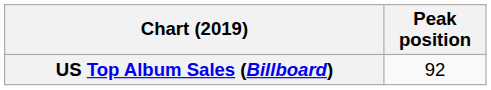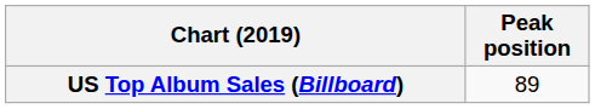US Top Album Sales (Billboard) | Peak position: 92 -> 89
